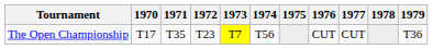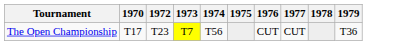- column: 1971 | T35
